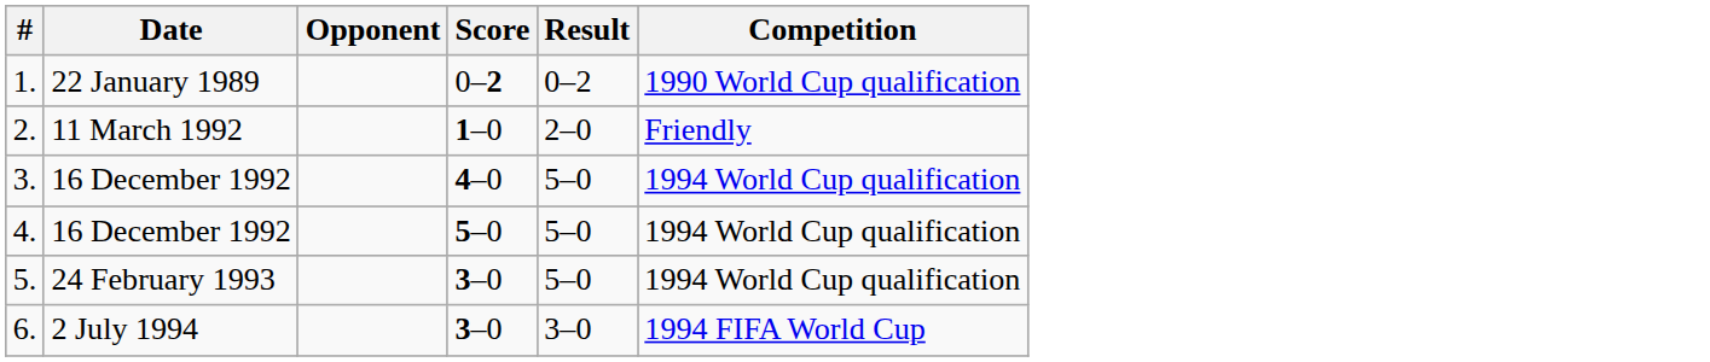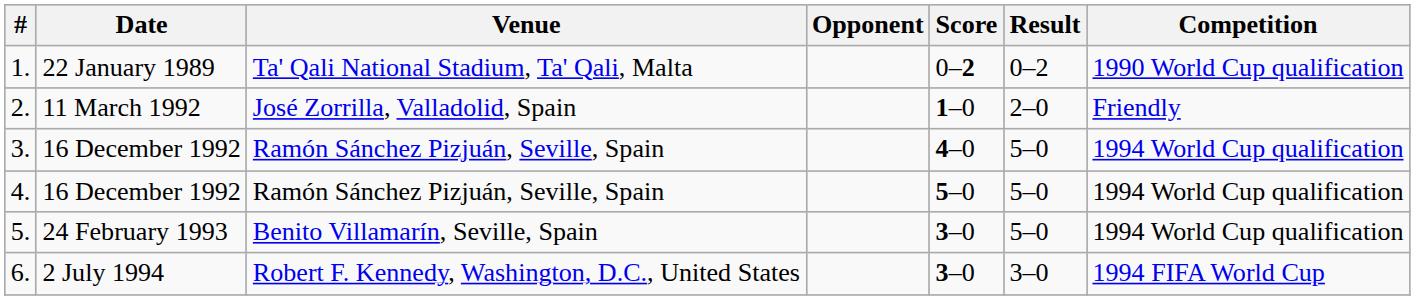+ column: Venue | Ta' Qali National Stadium, Ta' Qali, Malta | José Zorrilla, Valladolid, Spain | Ramón Sánchez Pizjuán, Seville, Spain | Ramón Sánchez Pizjuán, Seville, Spain | Benito Villamarín, Seville, Spain | Robert F. Kennedy, Washington, D.C., United States
